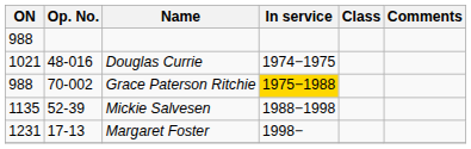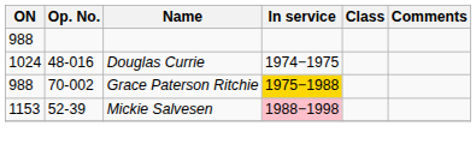Douglas Currie | ON: 1021 -> 1024
Mickie Salvesen | ON: 1135 -> 1153
Mickie Salvesen | In service: no background -> pink background
- row: 1231 | 17-13 | Margaret Foster | 1998−
